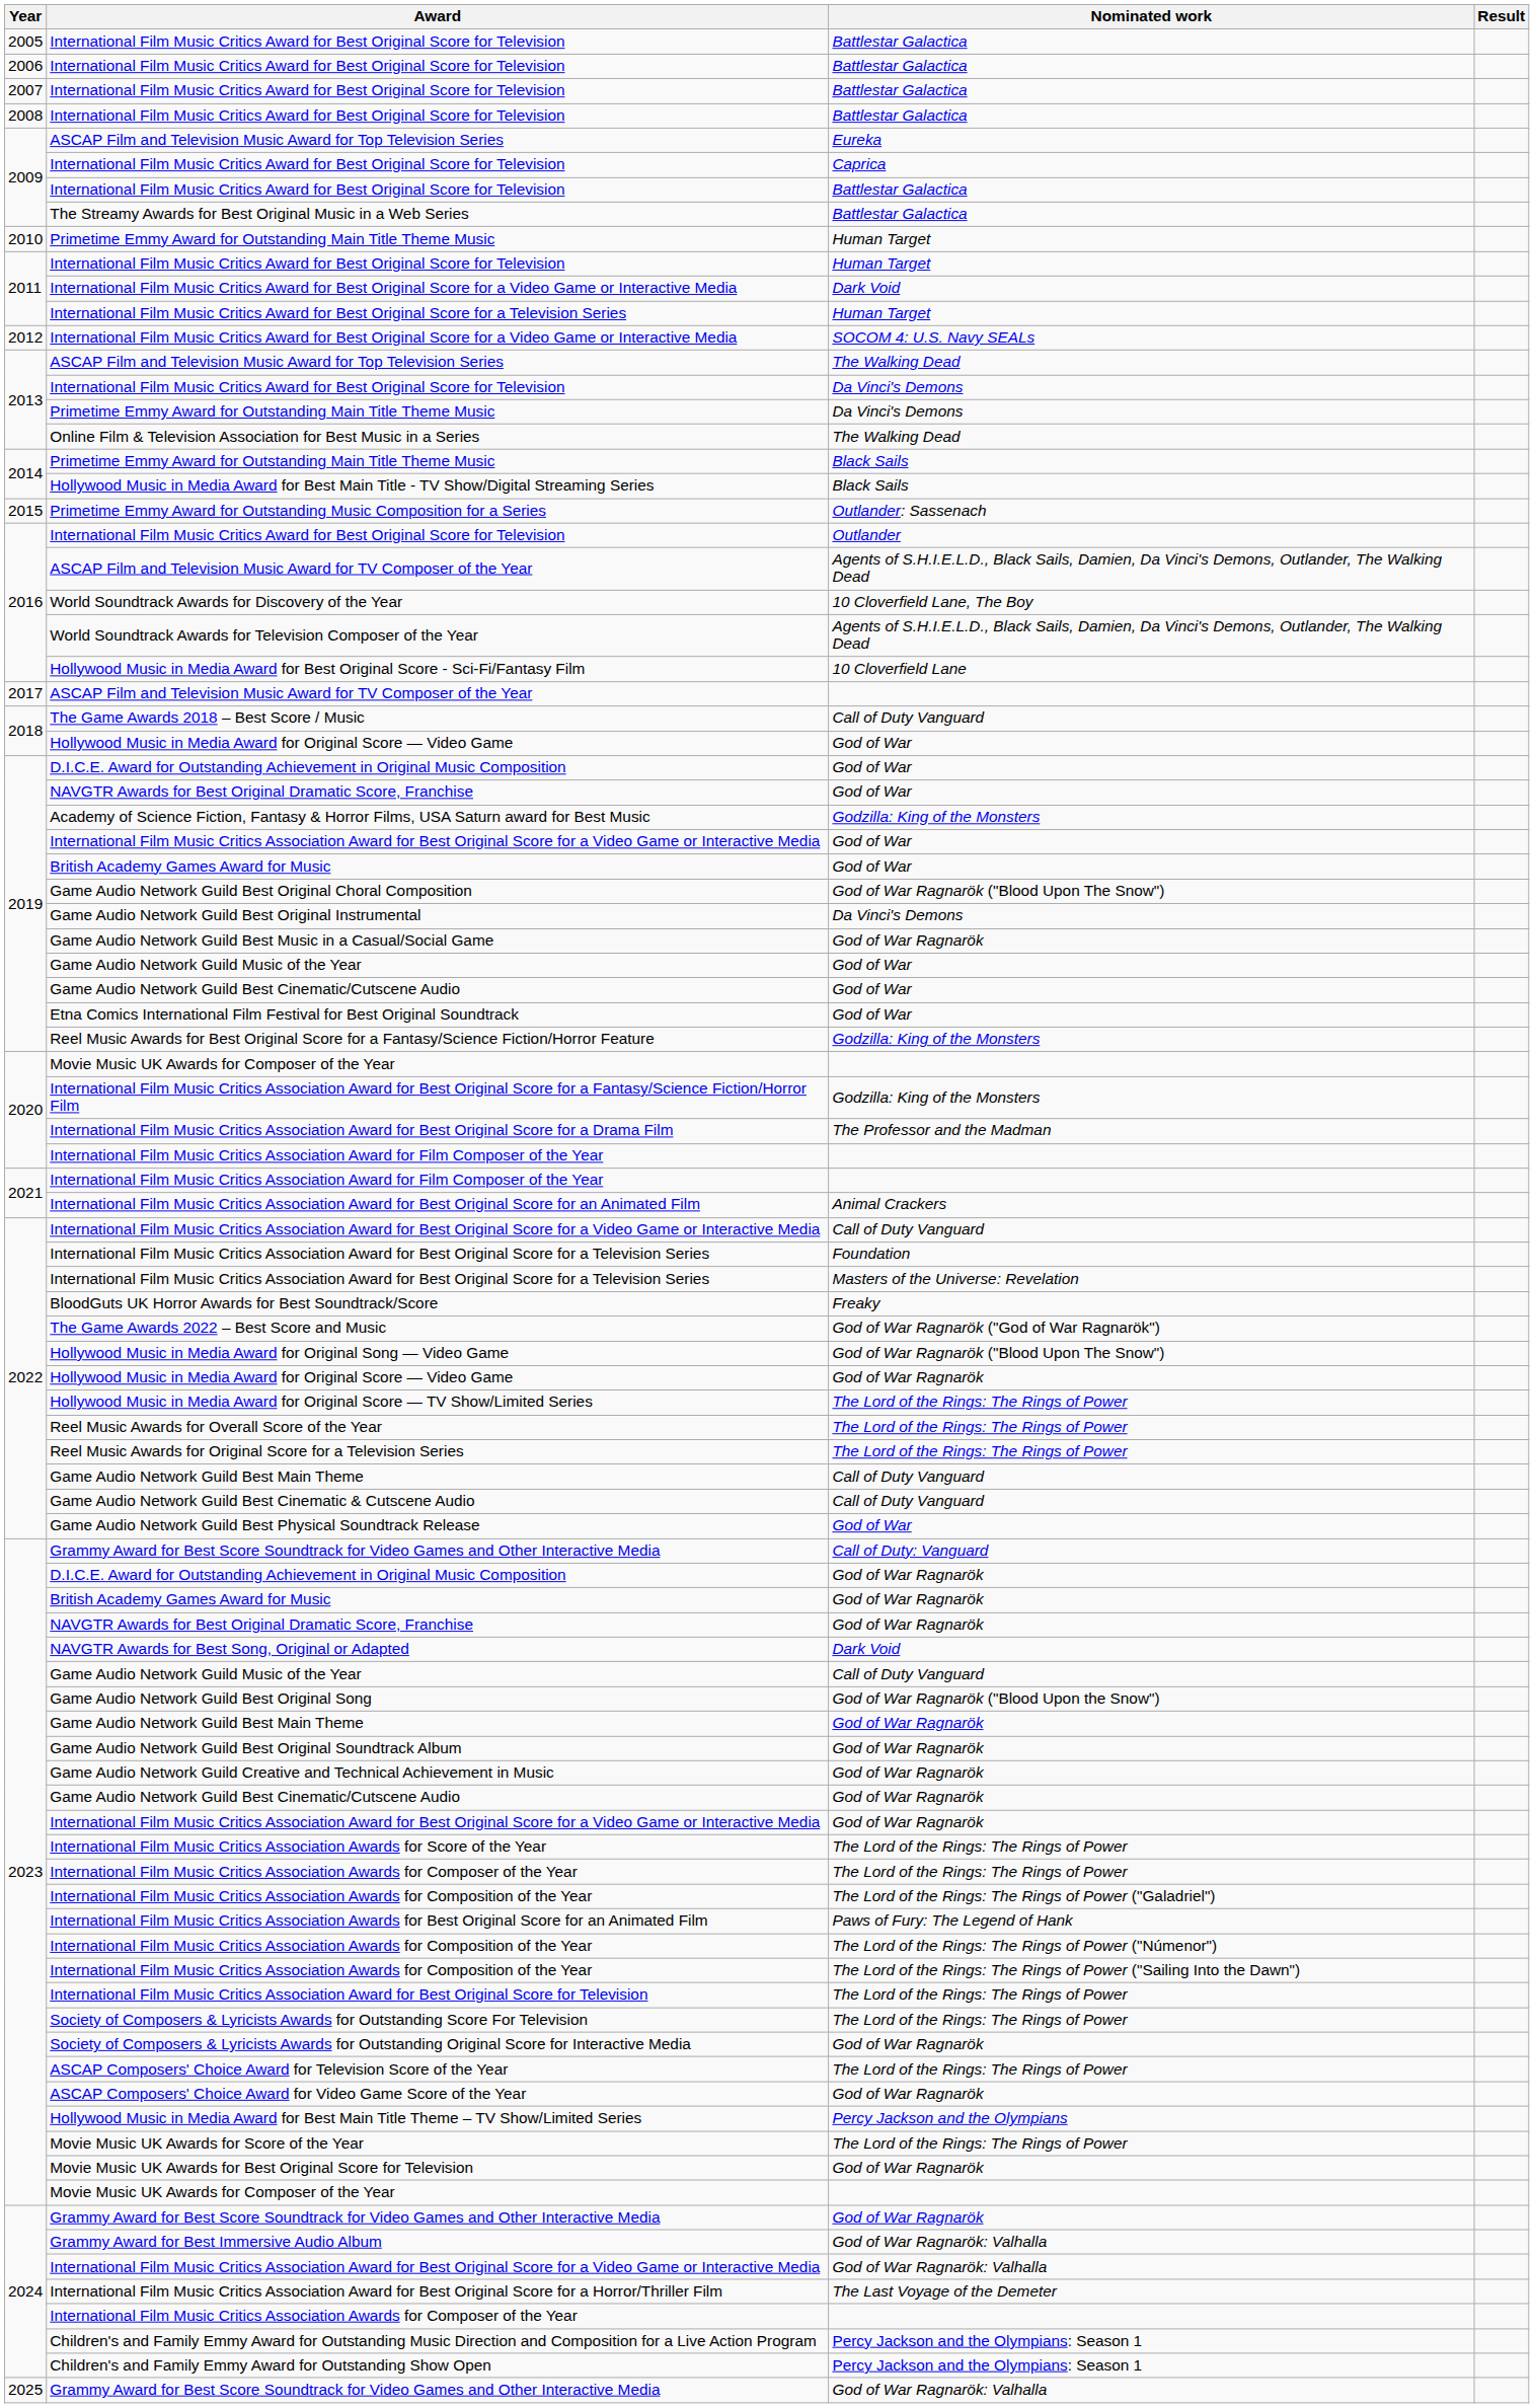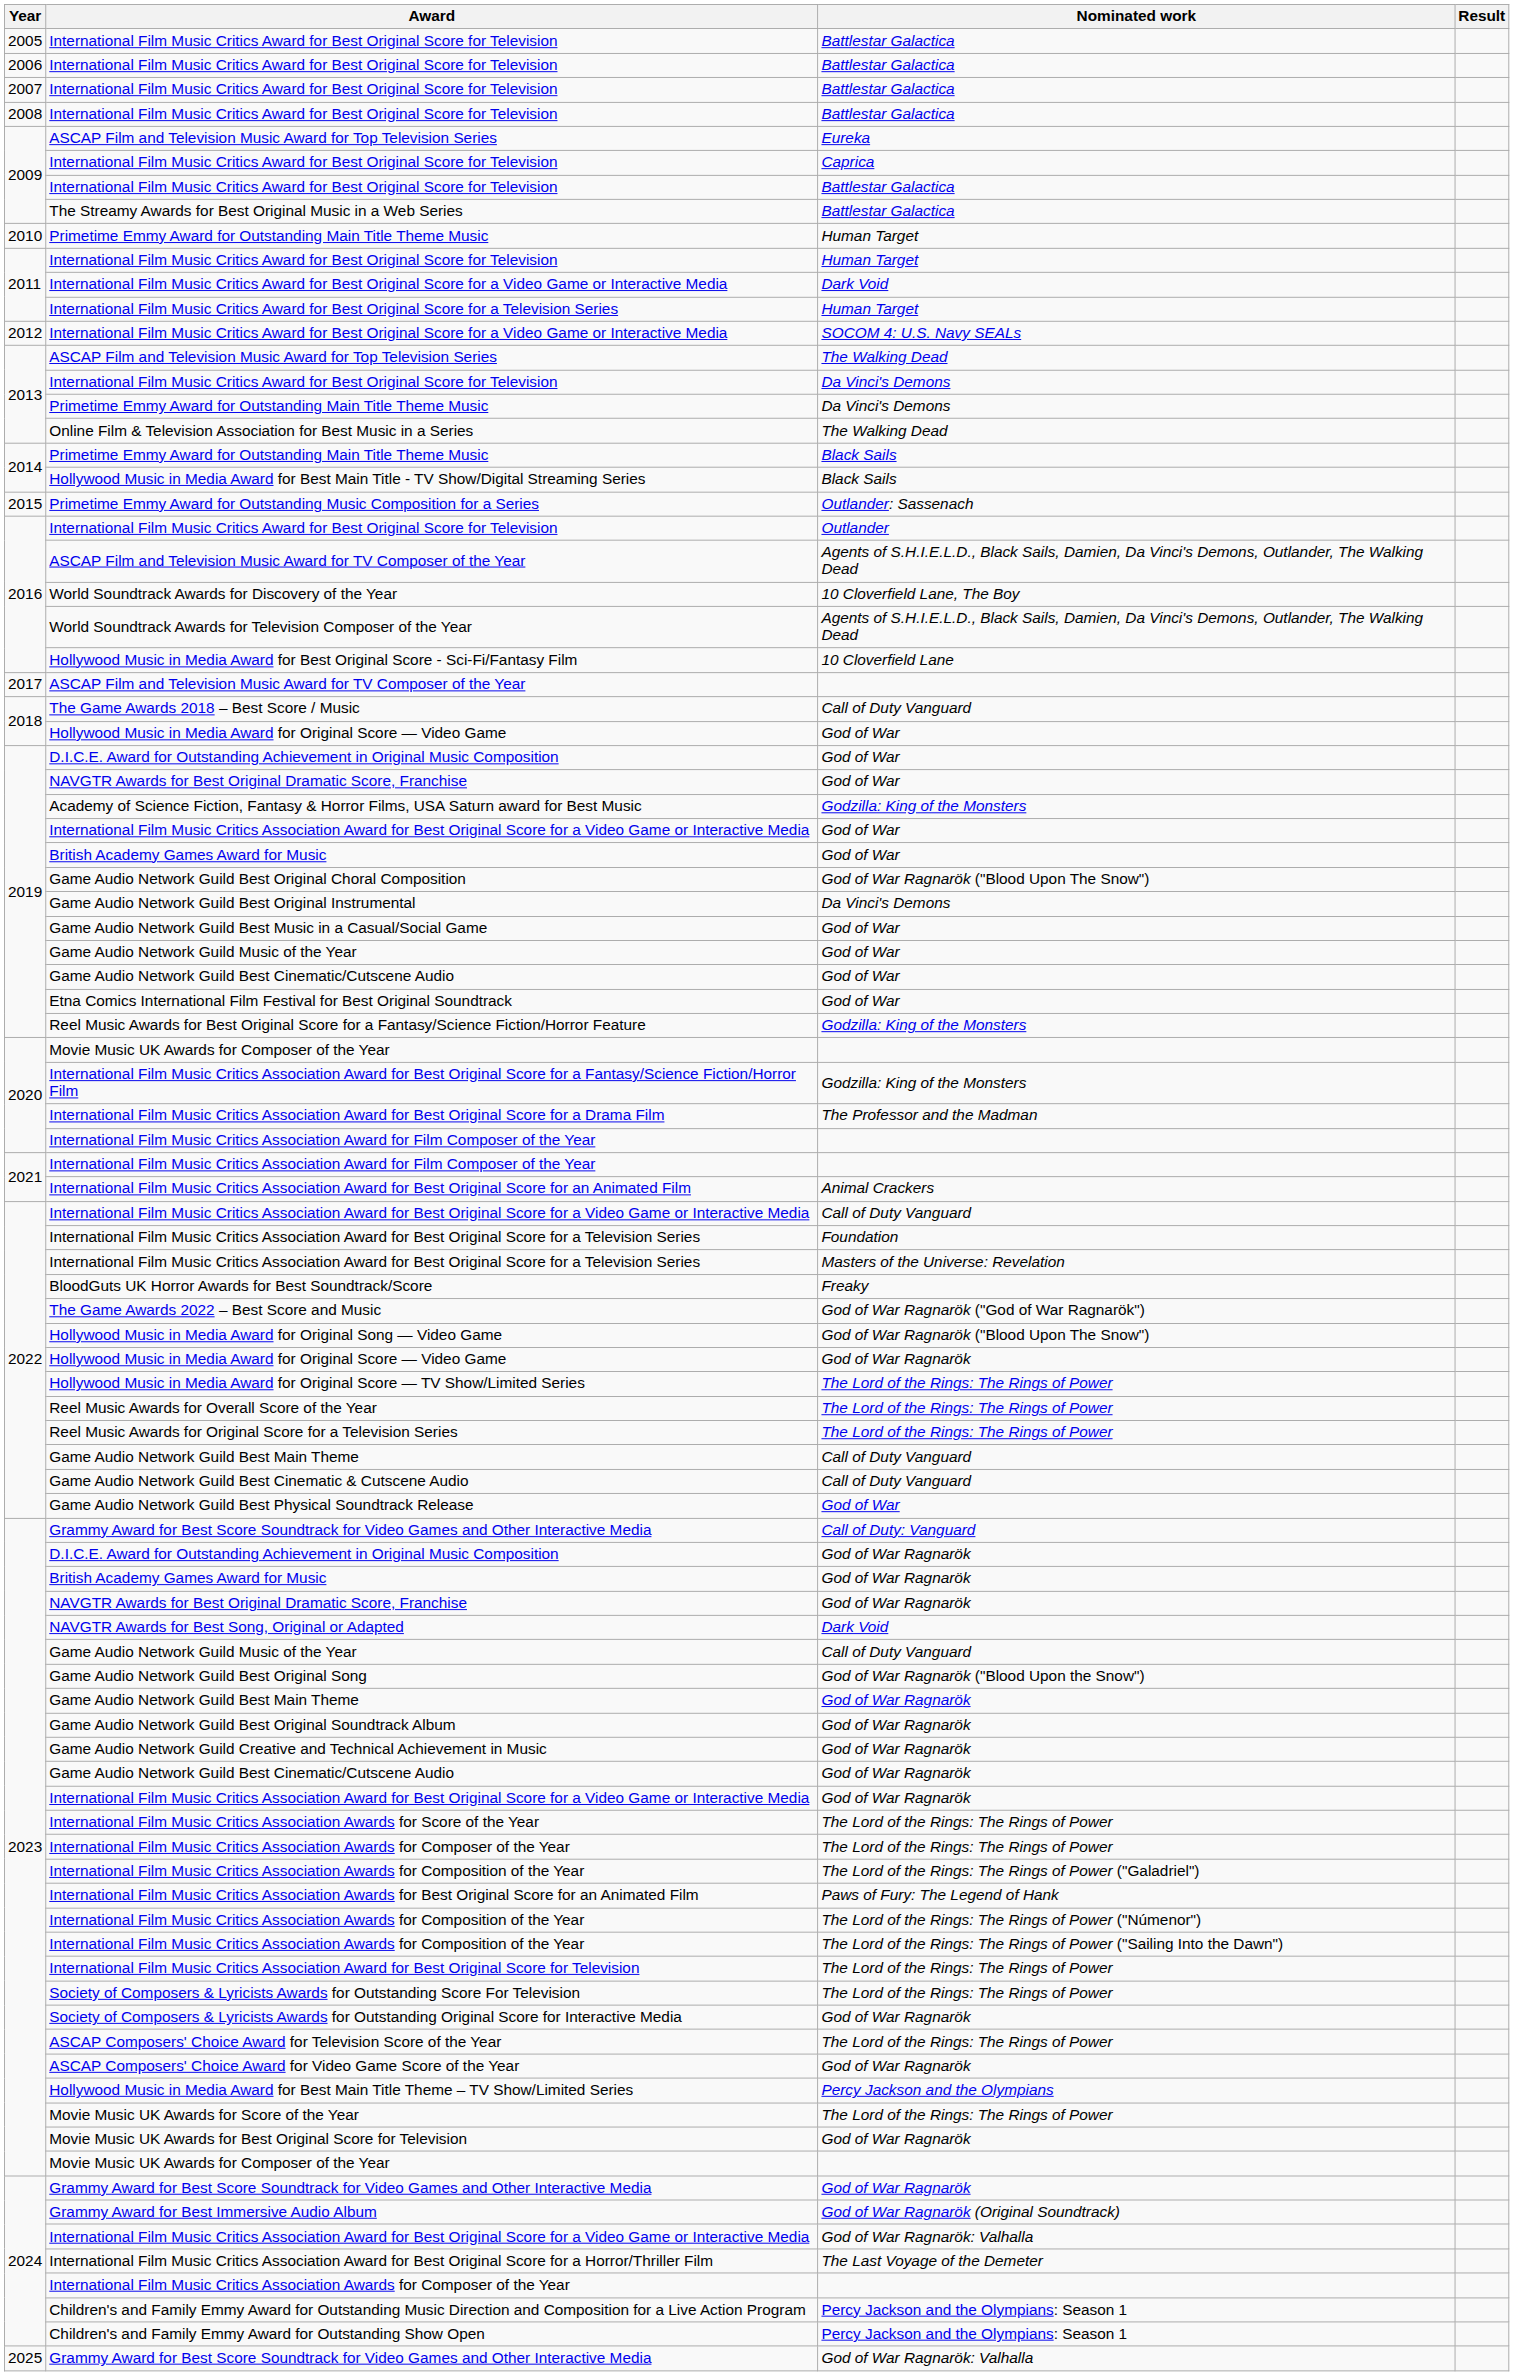Game Audio Network Guild Best Music in a Casual/Social Game | Nominated work: God of War Ragnarök -> God of War
Grammy Award for Best Immersive Audio Album | Nominated work: God of War Ragnarök: Valhalla -> God of War Ragnarök (Original Soundtrack)
